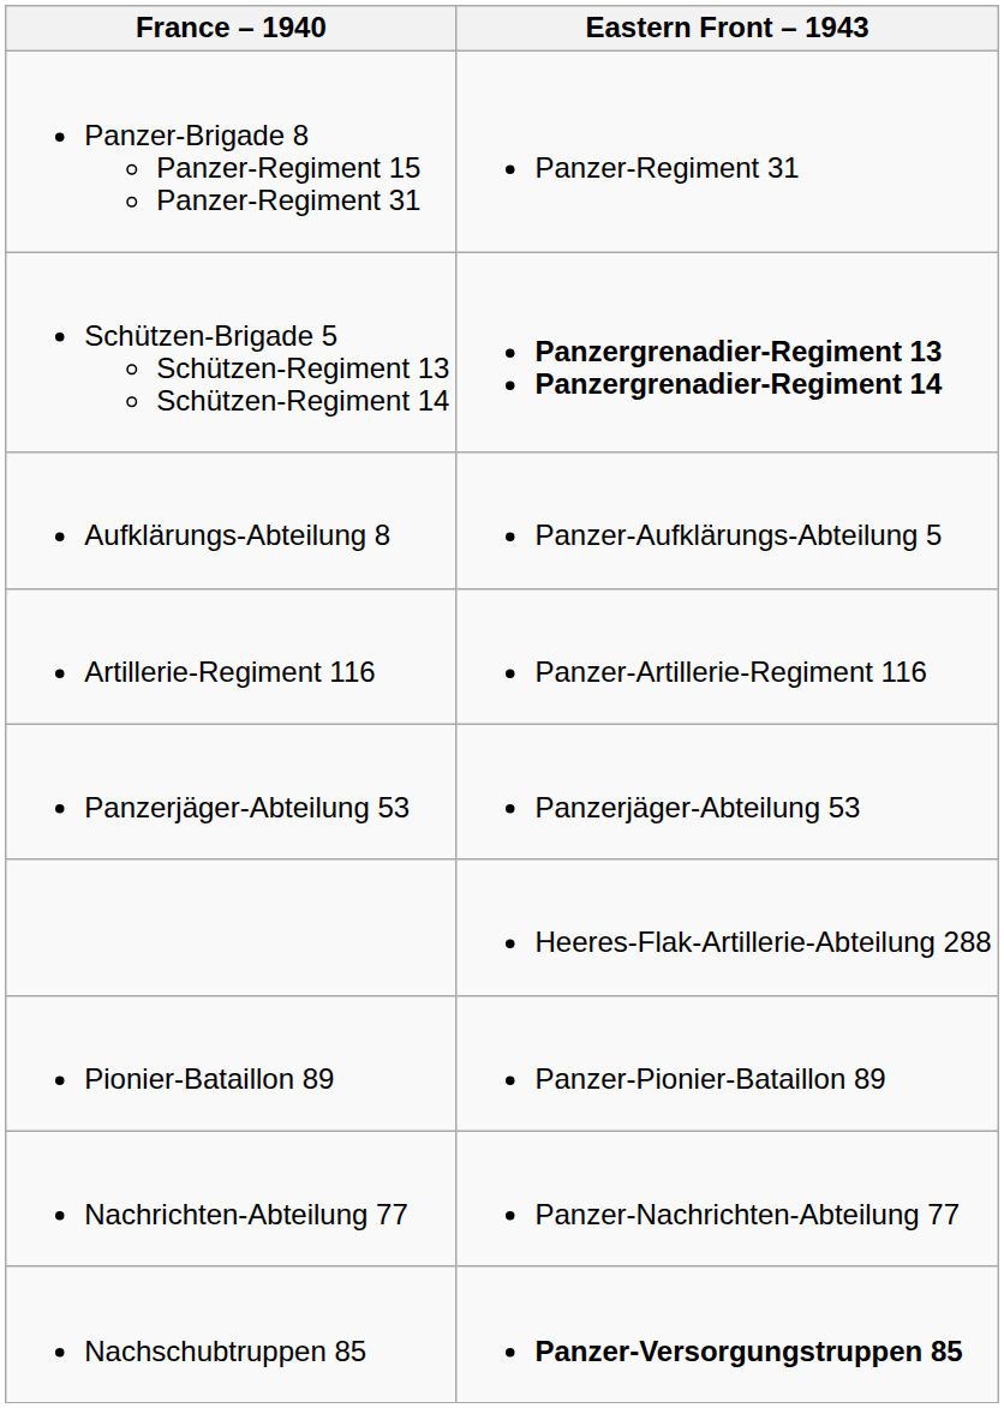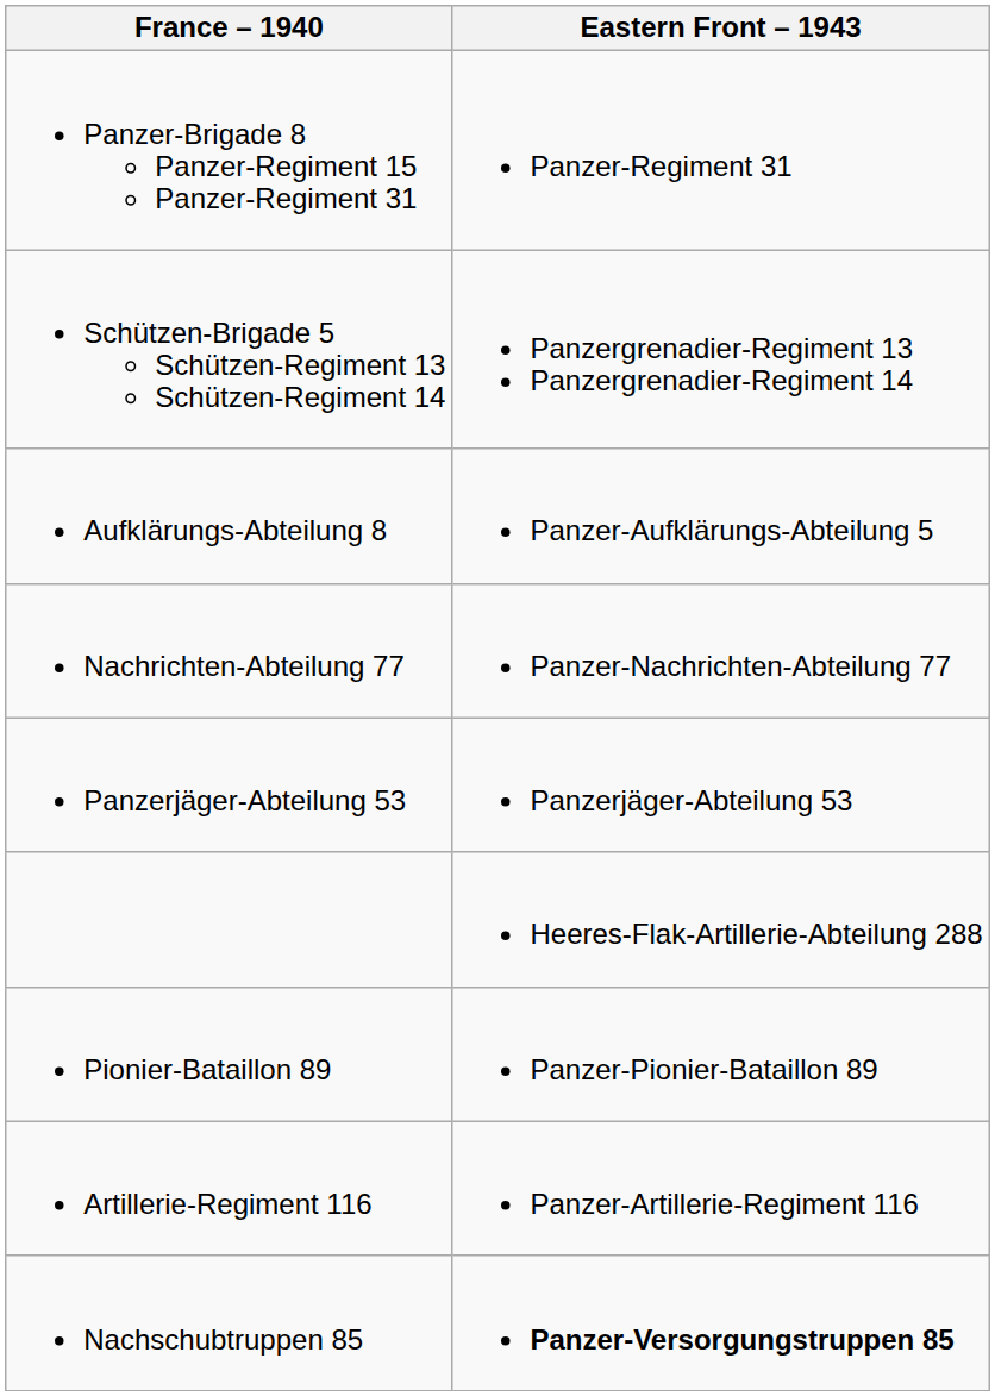Schützen-Brigade 5 Schützen-Regiment 13 Schützen-Regiment 14 | Eastern Front – 1943: bold -> normal
rows swapped: Artillerie-Regiment 116 <-> Nachrichten-Abteilung 77
